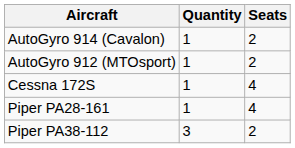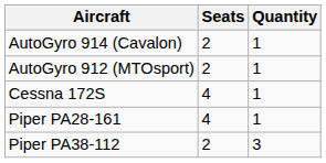columns swapped: Quantity <-> Seats
